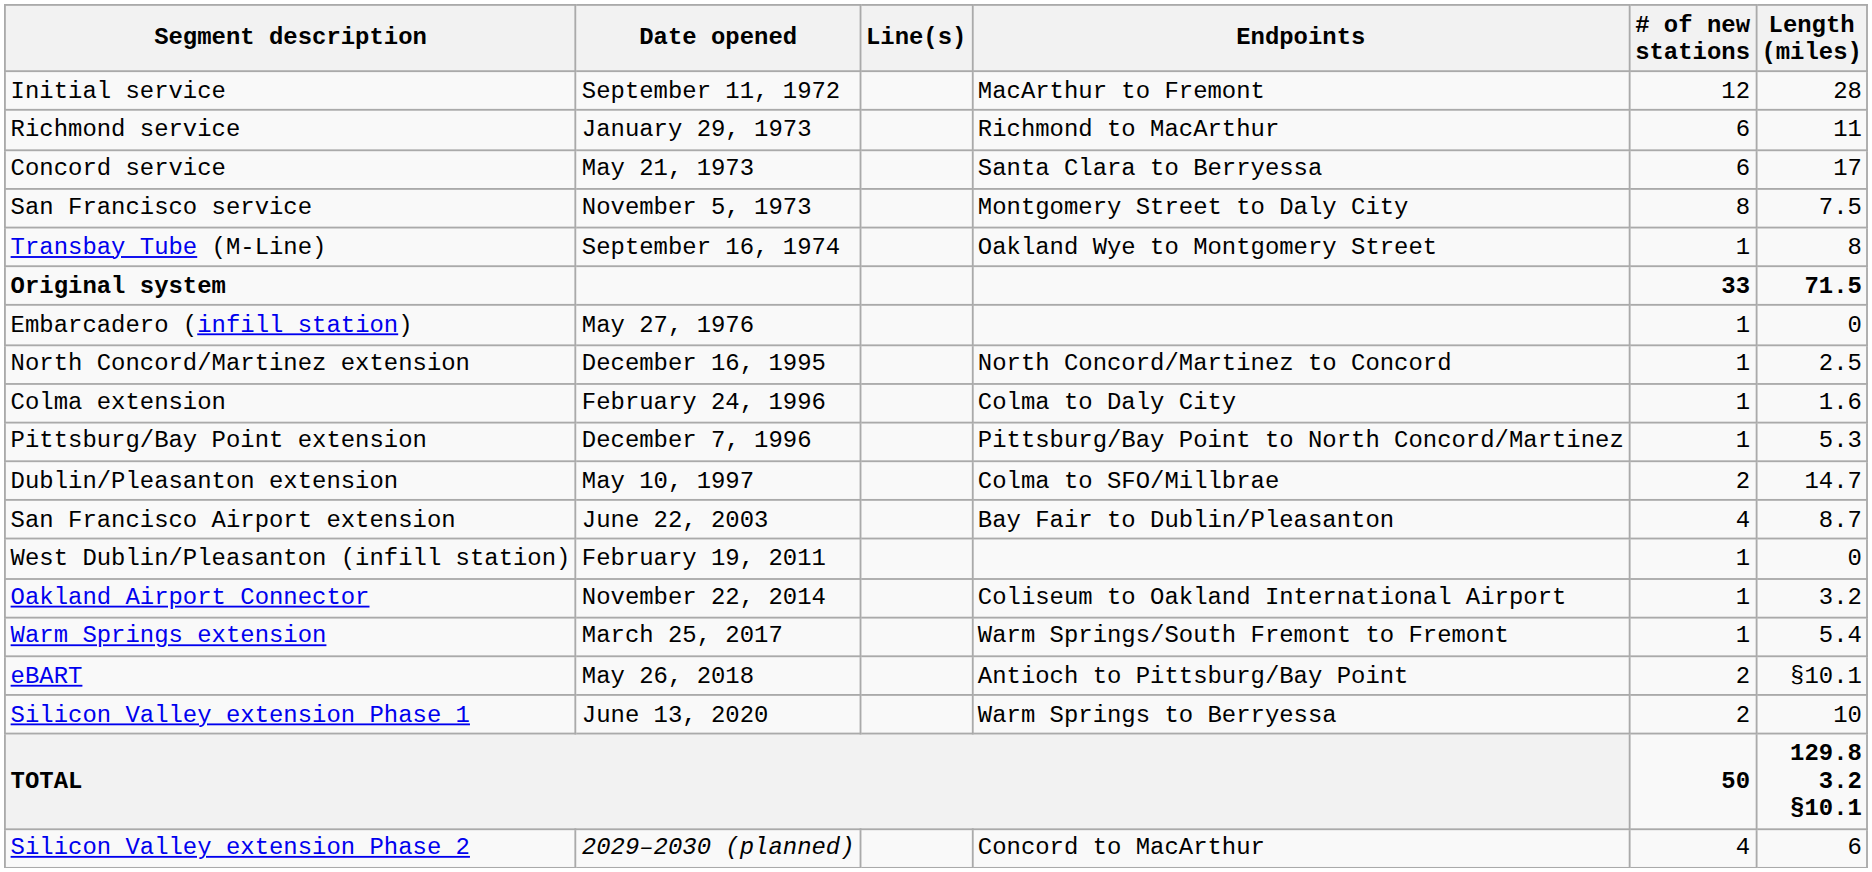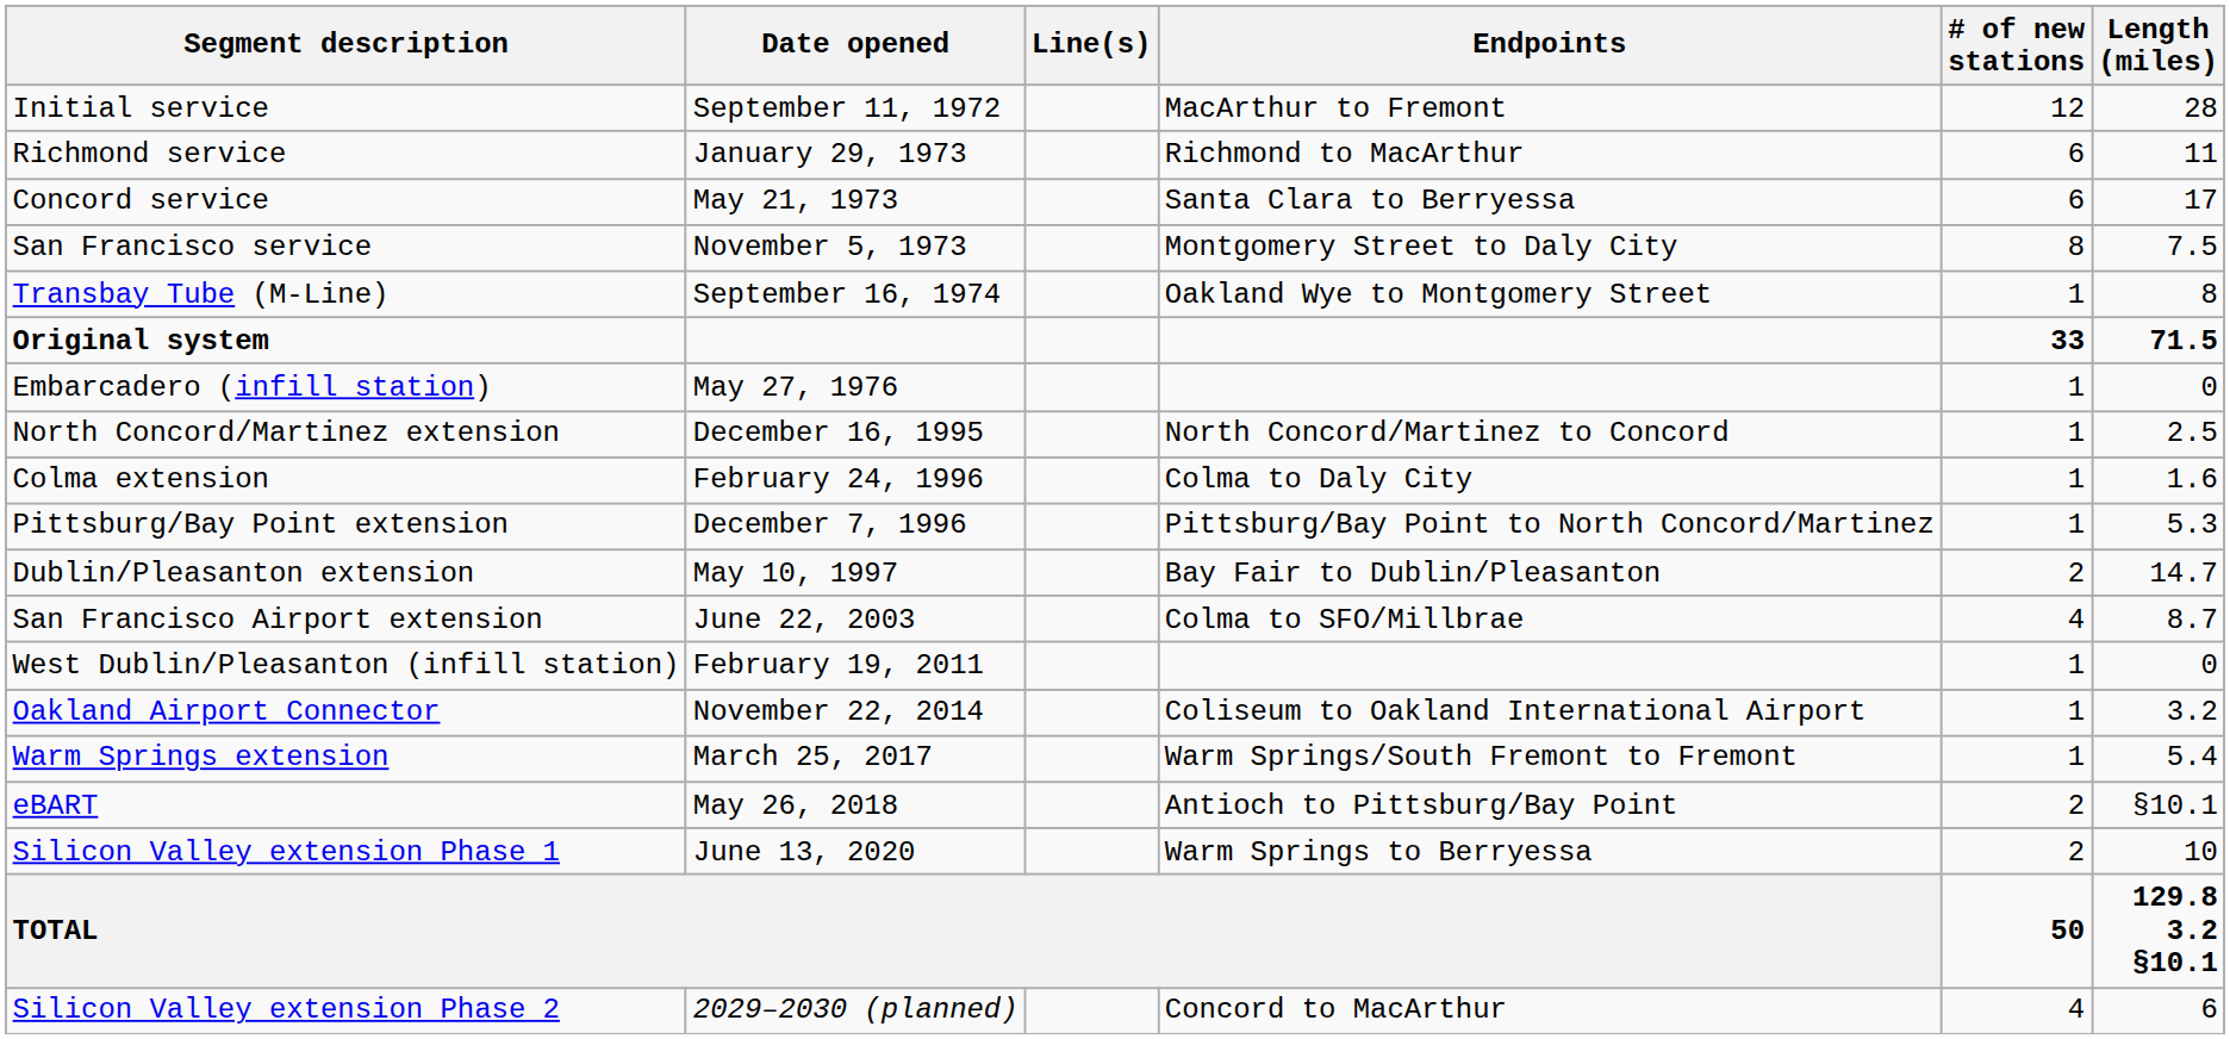Dublin/Pleasanton extension | Endpoints: Colma to SFO/Millbrae -> Bay Fair to Dublin/Pleasanton
San Francisco Airport extension | Endpoints: Bay Fair to Dublin/Pleasanton -> Colma to SFO/Millbrae
